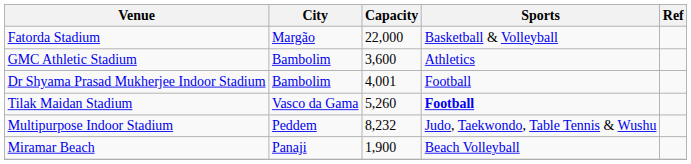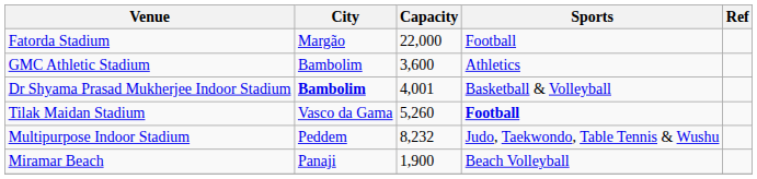Fatorda Stadium | Sports: Basketball & Volleyball -> Football
Dr Shyama Prasad Mukherjee Indoor Stadium | City: normal -> bold
Dr Shyama Prasad Mukherjee Indoor Stadium | Sports: Football -> Basketball & Volleyball
